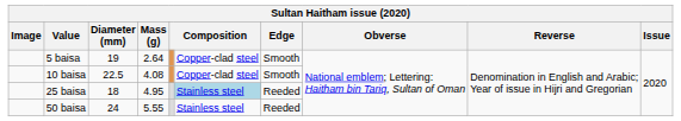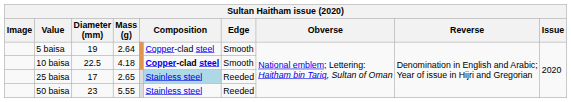10 baisa | Mass (g): 4.08 -> 4.18
10 baisa | column 6: normal -> bold
25 baisa | Diameter (mm): 18 -> 17
25 baisa | Mass (g): 4.95 -> 2.65
50 baisa | Diameter (mm): 24 -> 23
